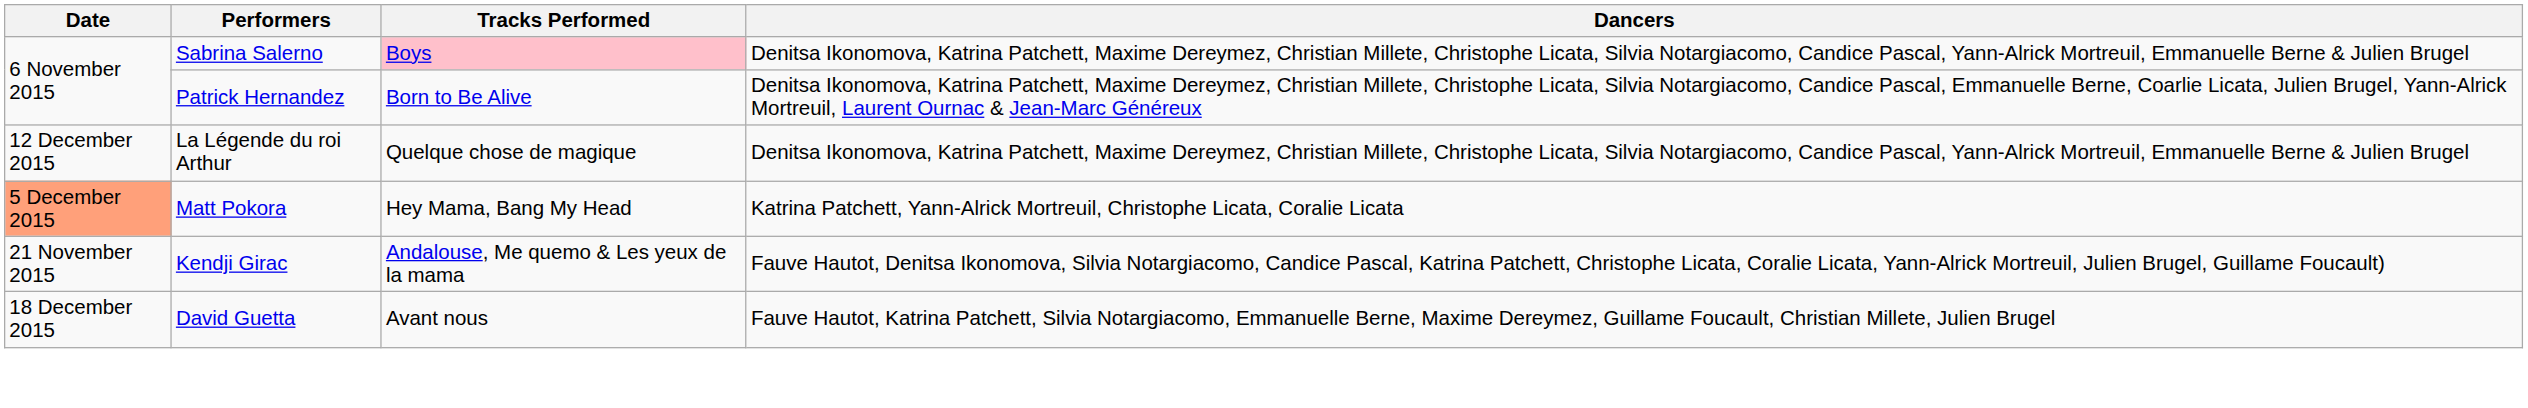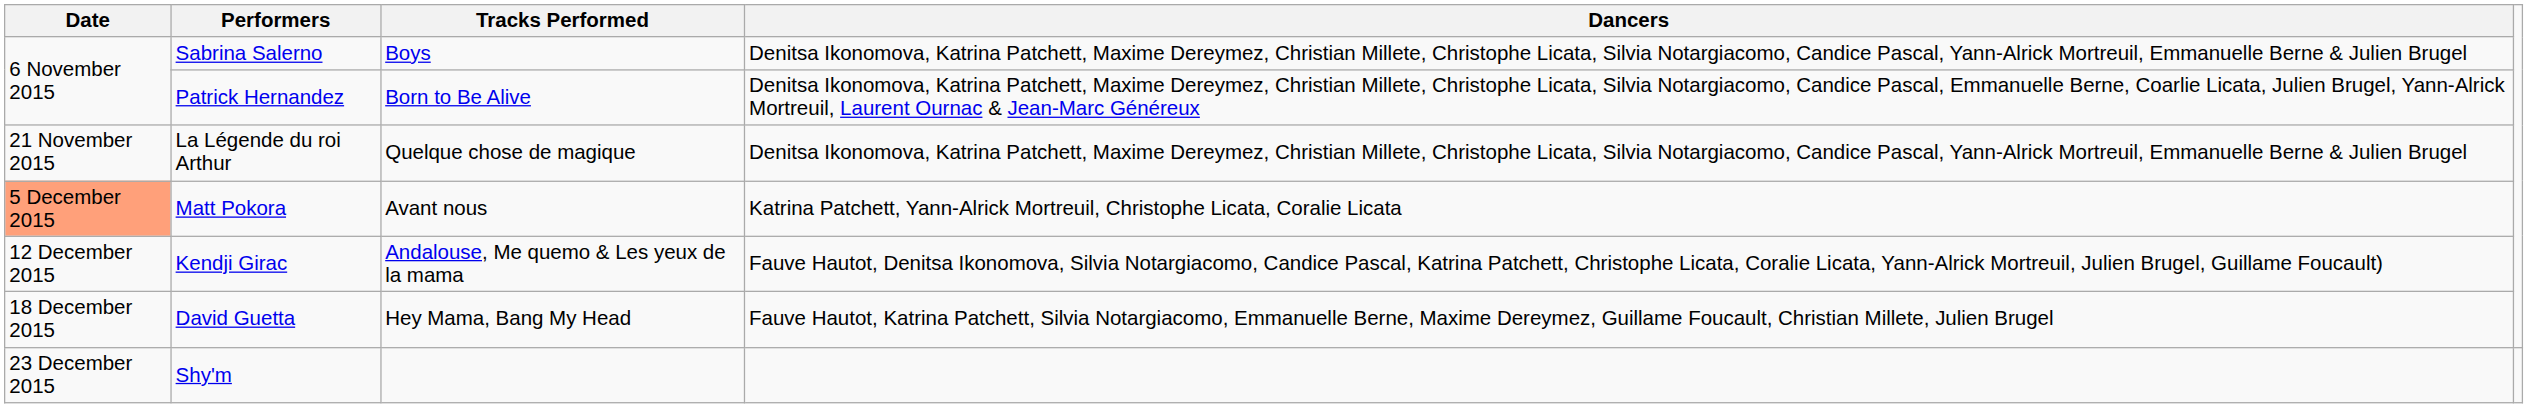Sabrina Salerno | Tracks Performed: pink background -> no background
La Légende du roi Arthur | Date: 12 December 2015 -> 21 November 2015
Matt Pokora | Tracks Performed: Hey Mama, Bang My Head -> Avant nous
Kendji Girac | Date: 21 November 2015 -> 12 December 2015
David Guetta | Tracks Performed: Avant nous -> Hey Mama, Bang My Head
+ row: 23 December 2015 | Shy'm
